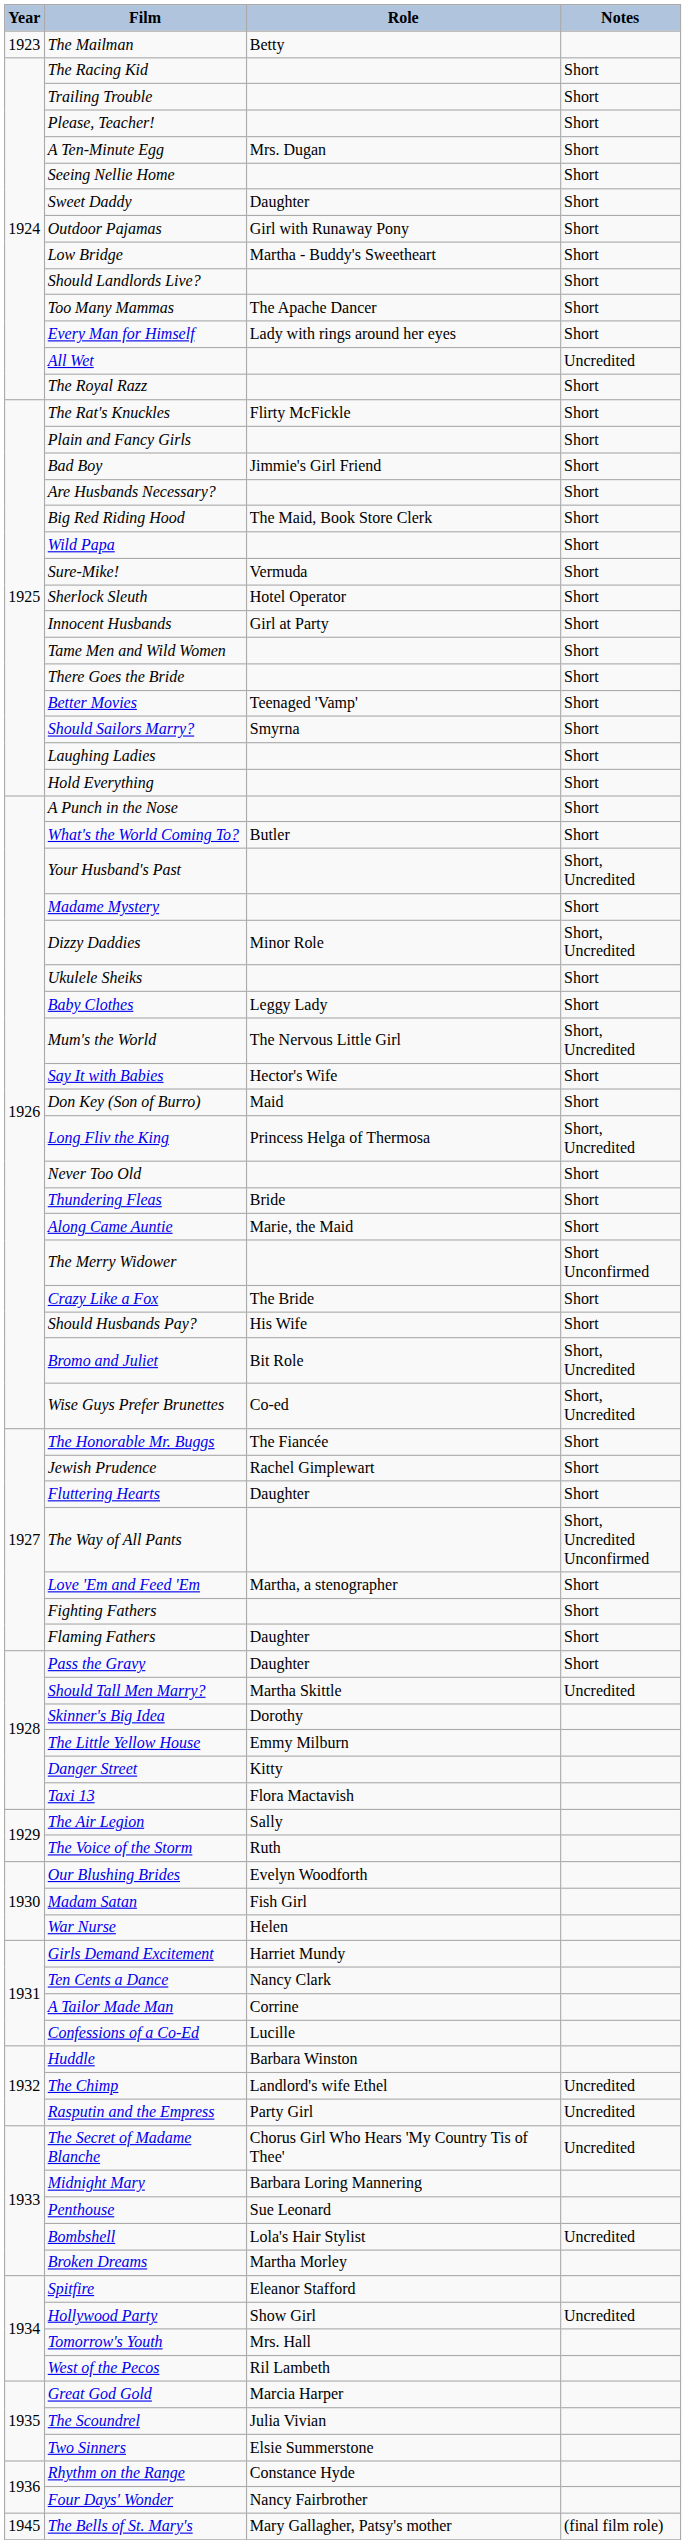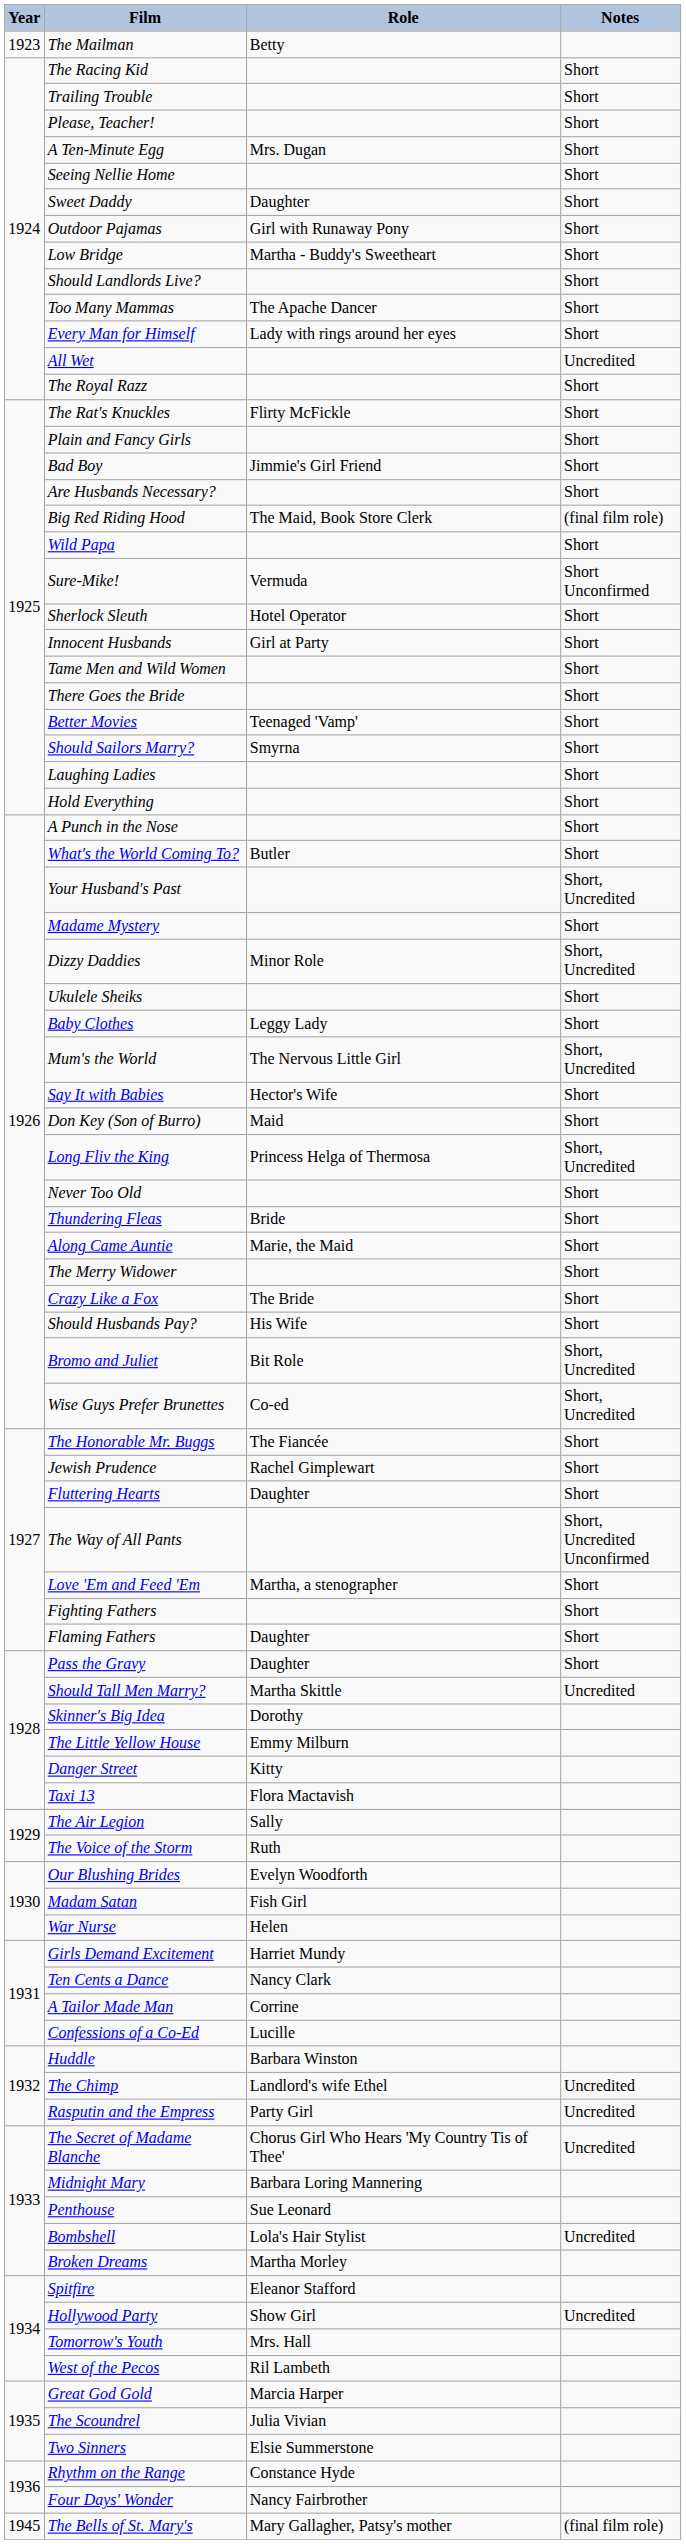Big Red Riding Hood | Notes: Short -> (final film role)
Sure-Mike! | Notes: Short -> Short Unconfirmed
The Merry Widower | Notes: Short Unconfirmed -> Short
